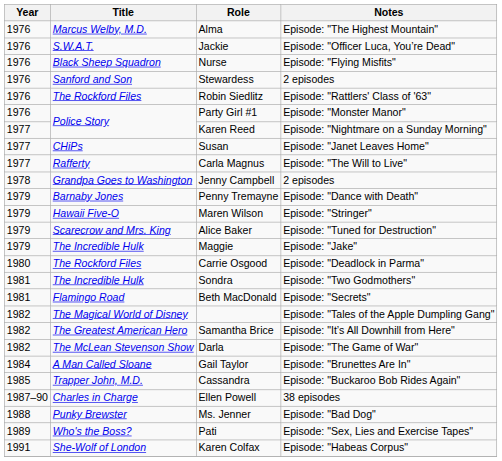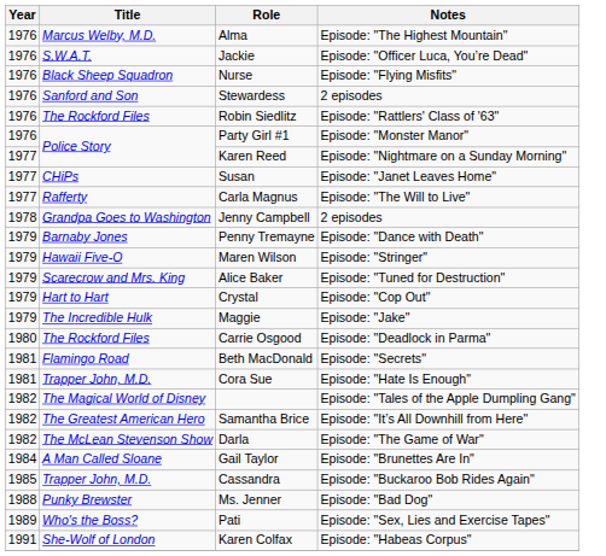+ row: 1979 | Hart to Hart | Crystal | Episode: "Cop Out"
- row: 1981 | The Incredible Hulk | Sondra | Episode: "Two Godmothers"
+ row: 1981 | Trapper John, M.D. | Cora Sue | Episode: "Hate Is Enough"
- row: 1987–90 | Charles in Charge | Ellen Powell | 38 episodes
